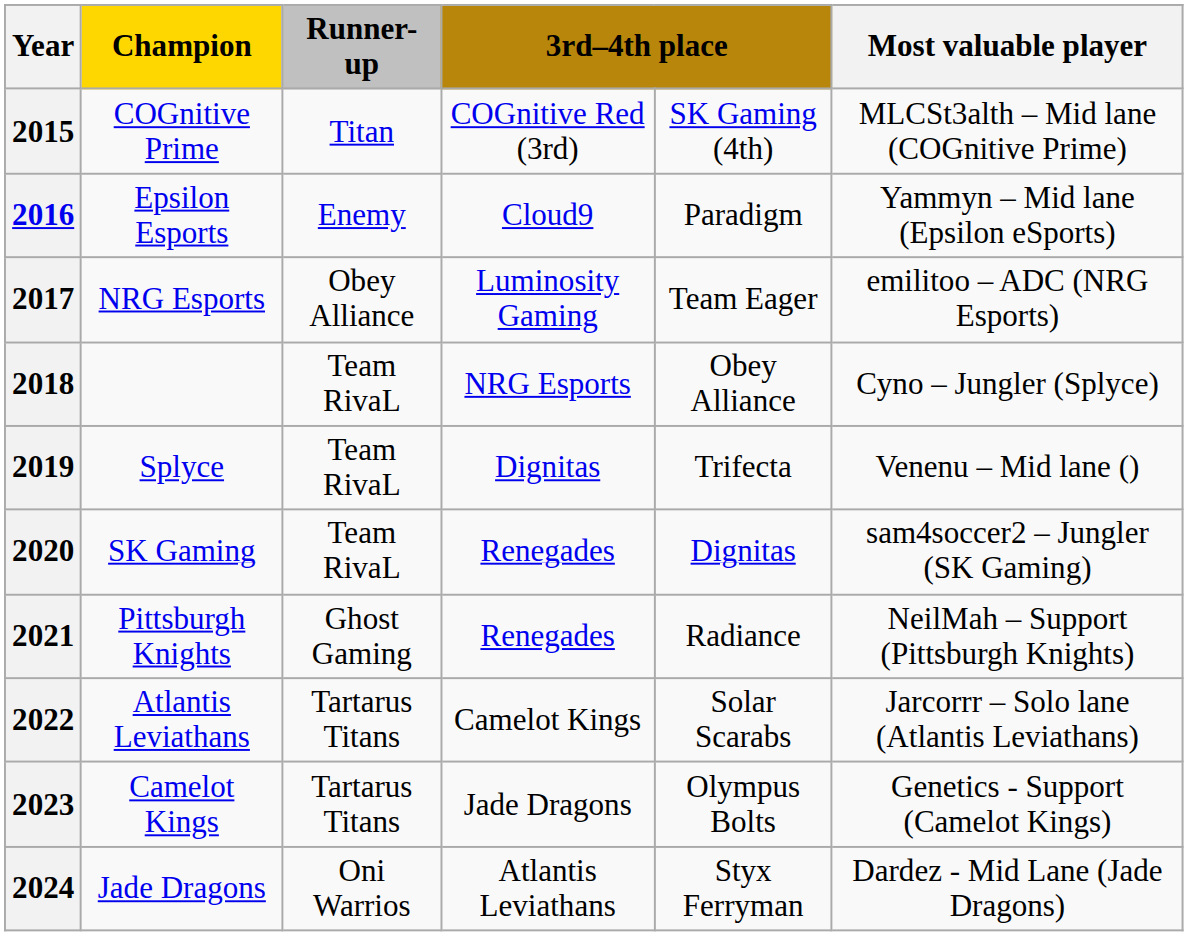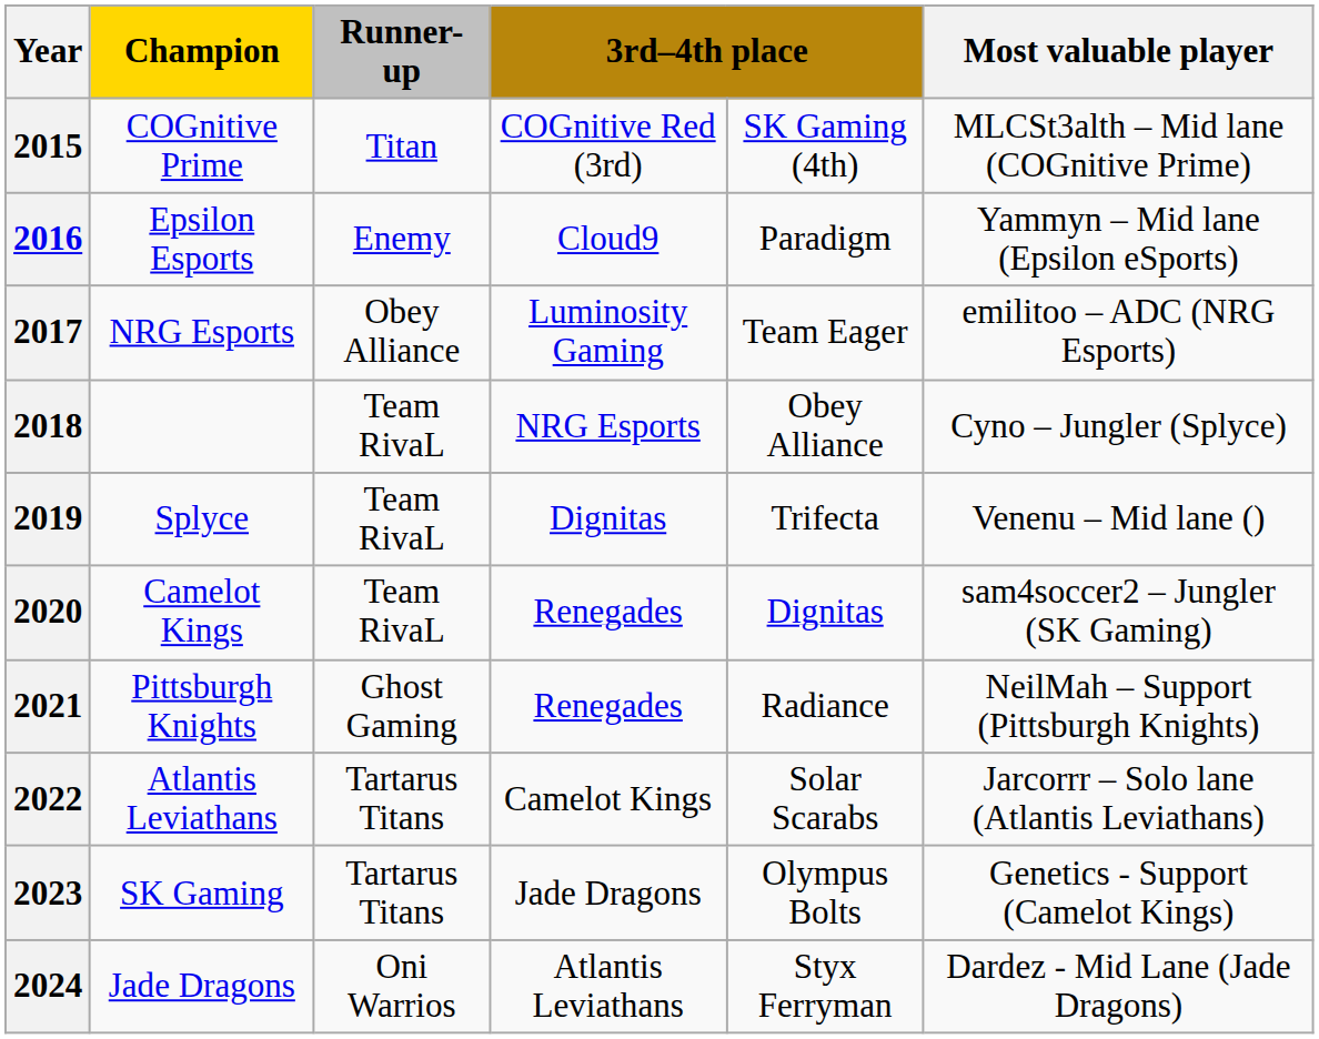2020 | Champion: SK Gaming -> Camelot Kings
2023 | Champion: Camelot Kings -> SK Gaming
